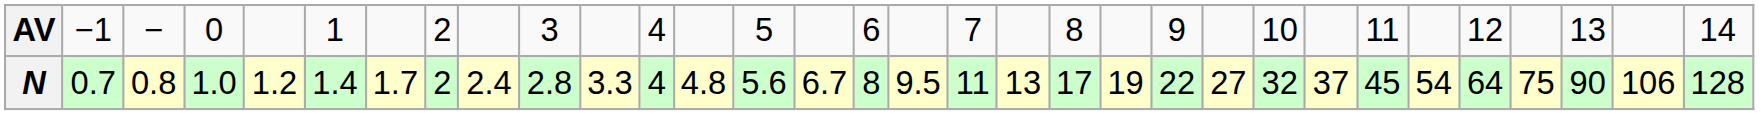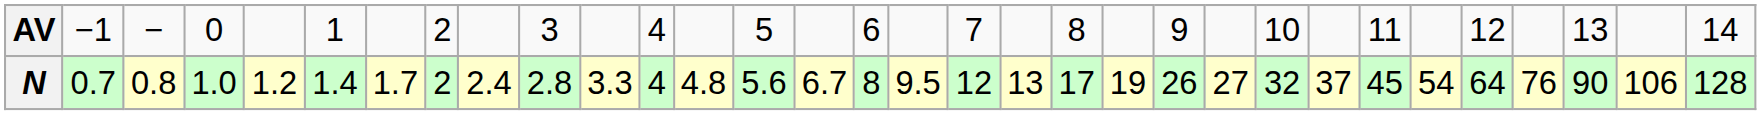N | column 18: 11 -> 12
N | column 22: 22 -> 26
N | column 29: 75 -> 76
